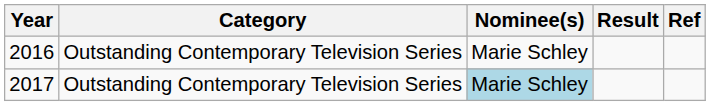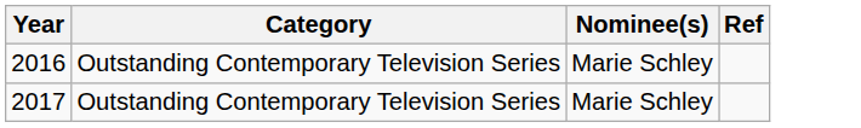- column: Result
2017 | Nominee(s): lightblue background -> no background
